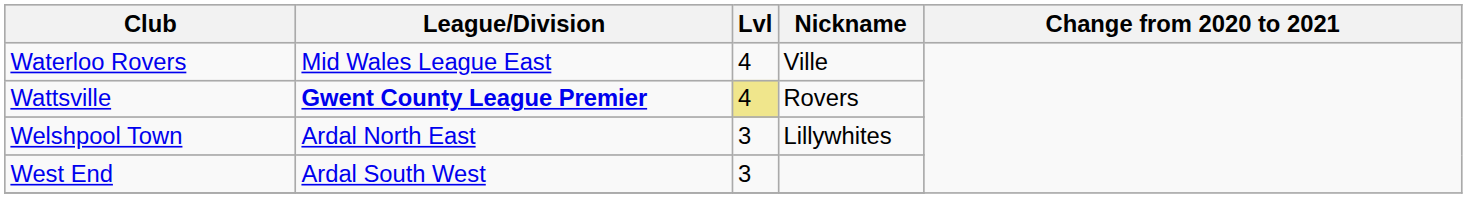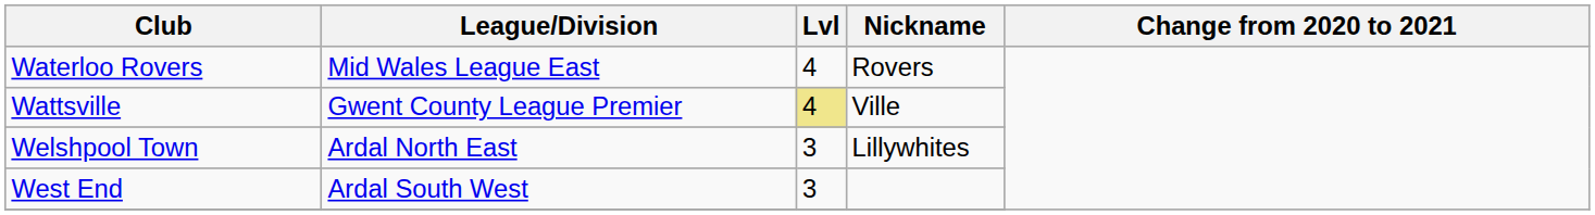Waterloo Rovers | Nickname: Ville -> Rovers
Wattsville | League/Division: bold -> normal
Wattsville | Nickname: Rovers -> Ville
